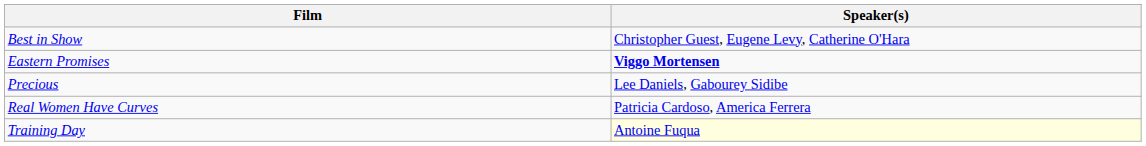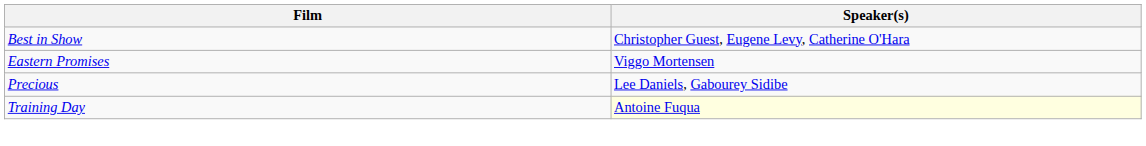Eastern Promises | Speaker(s): bold -> normal
- row: Real Women Have Curves | Patricia Cardoso, America Ferrera
